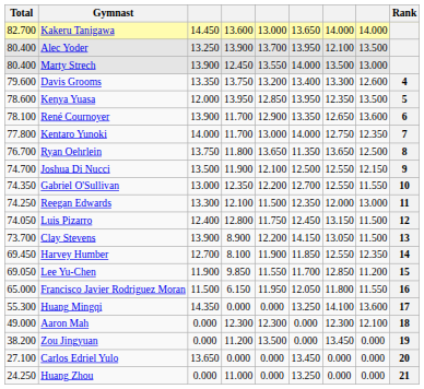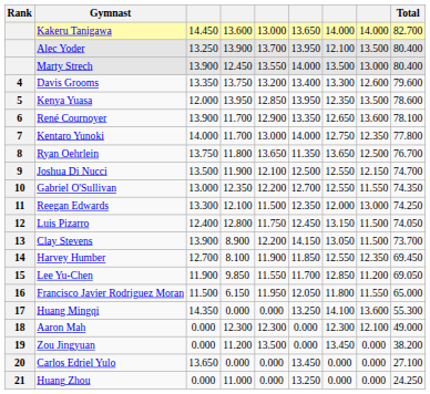columns swapped: Rank <-> Total
